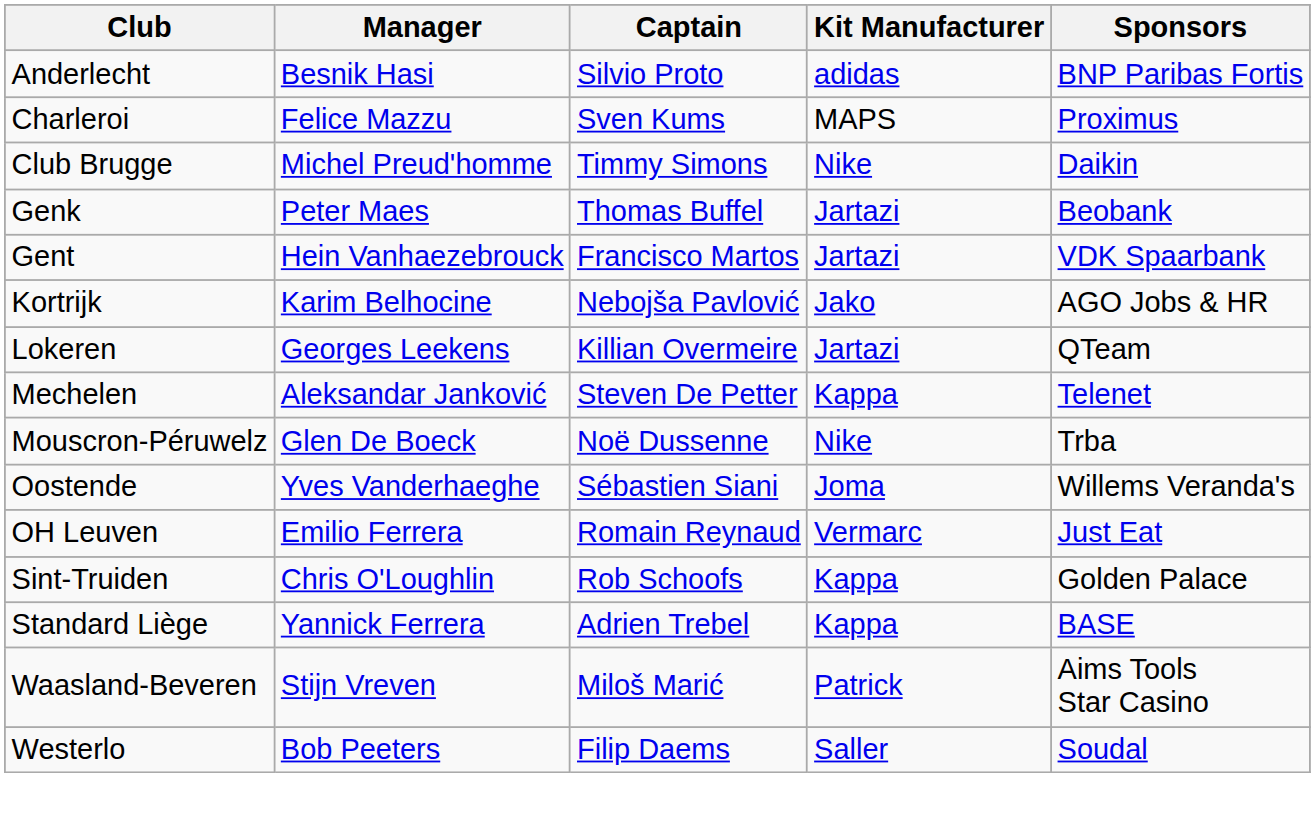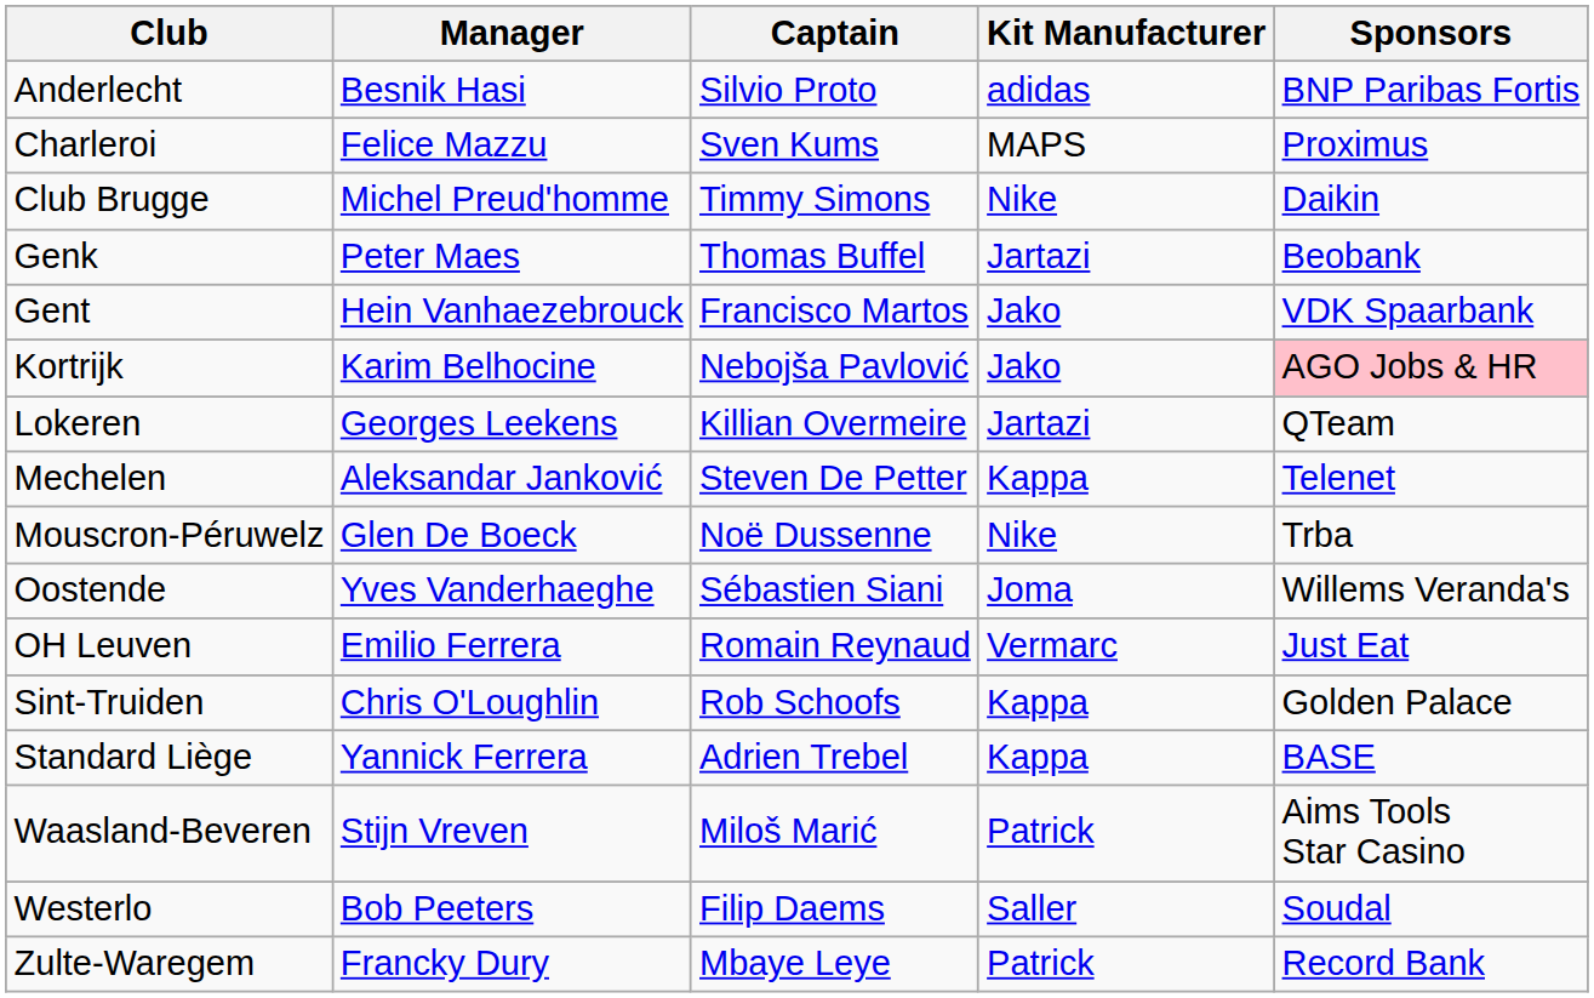Gent | Kit Manufacturer: Jartazi -> Jako
Kortrijk | Sponsors: no background -> pink background
+ row: Zulte-Waregem | Francky Dury | Mbaye Leye | Patrick | Record Bank
